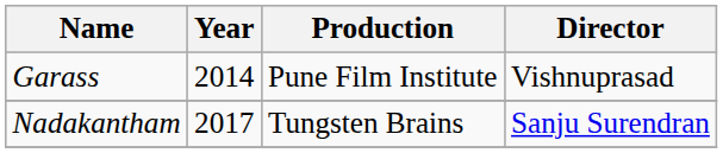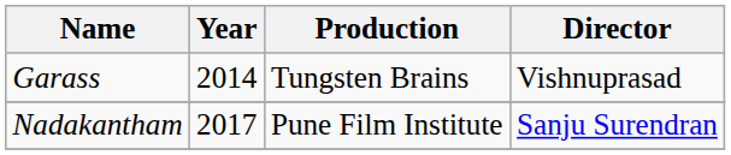Garass | Production: Pune Film Institute -> Tungsten Brains
Nadakantham | Production: Tungsten Brains -> Pune Film Institute
